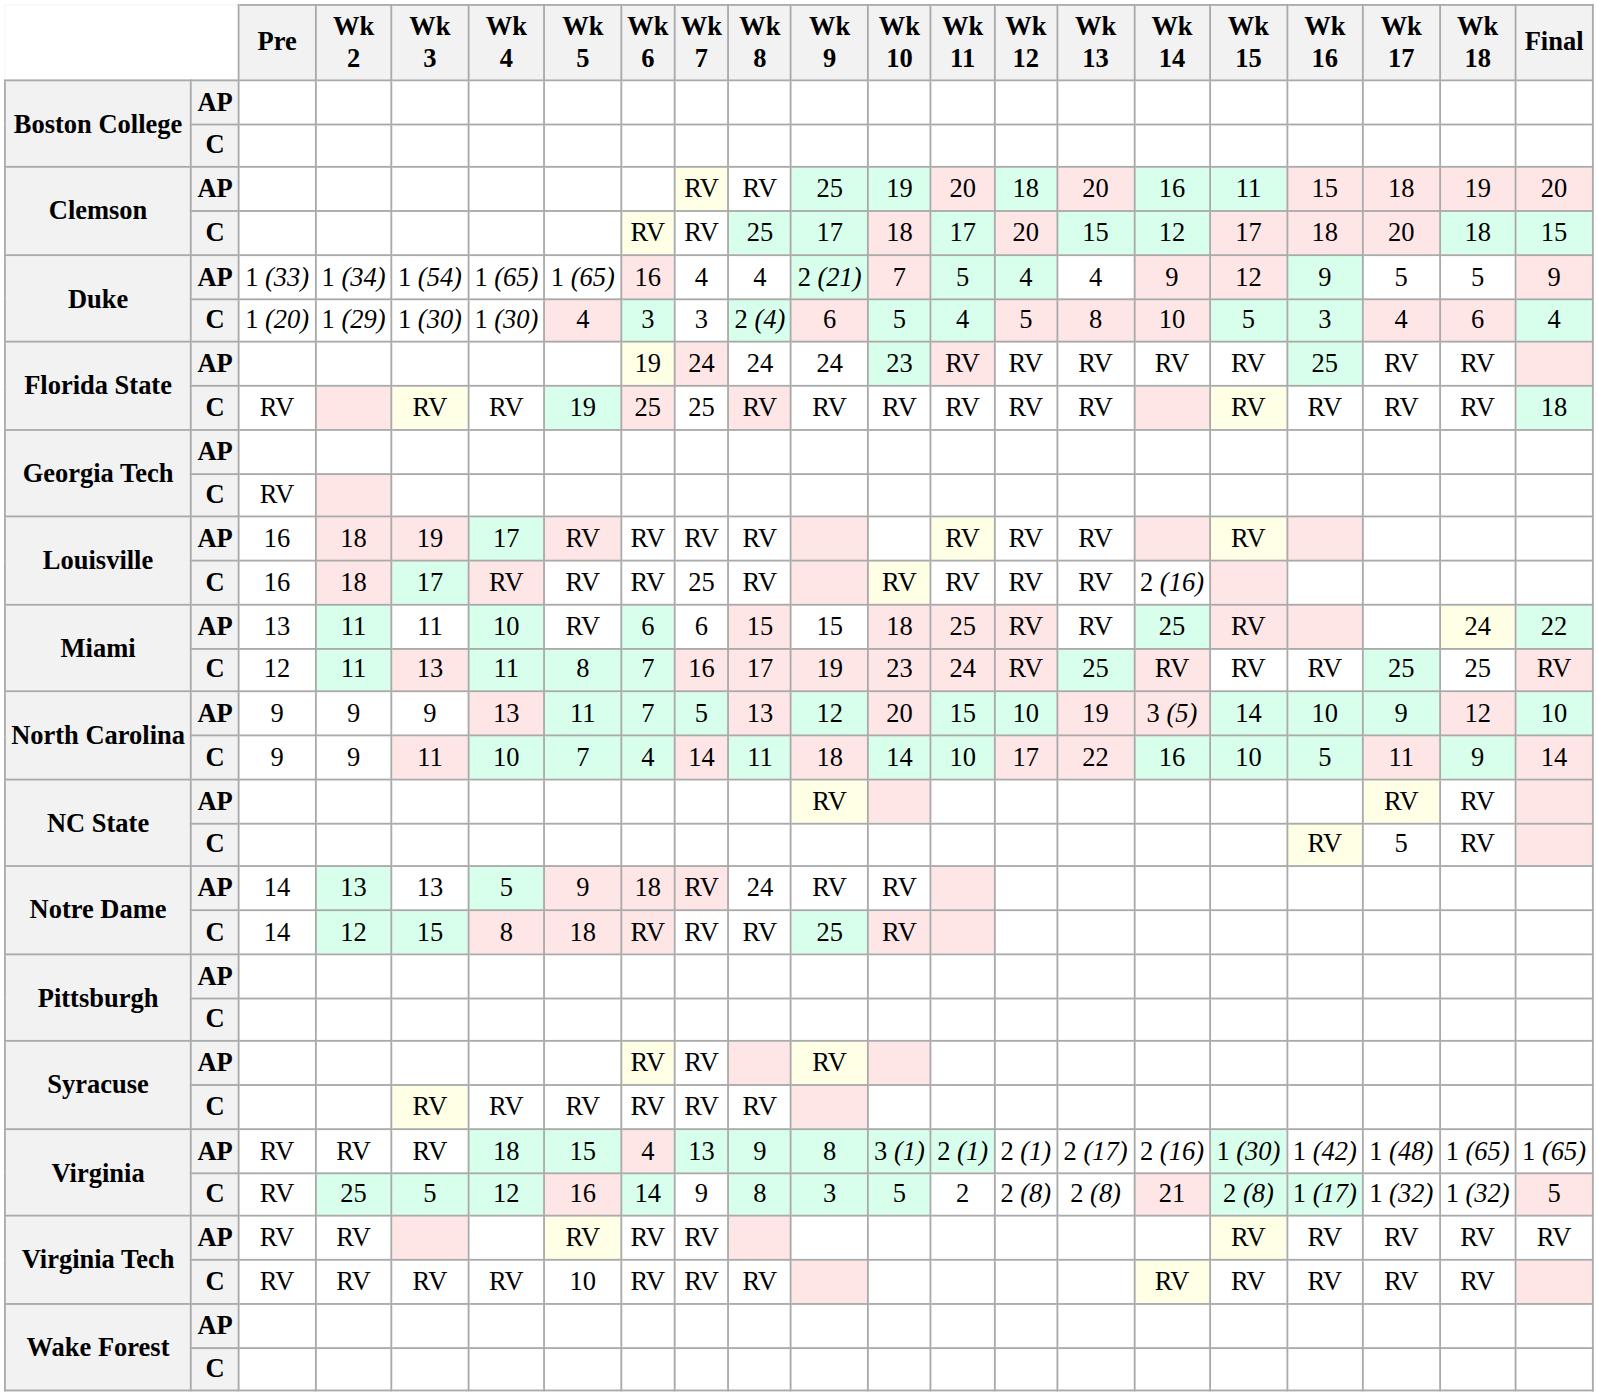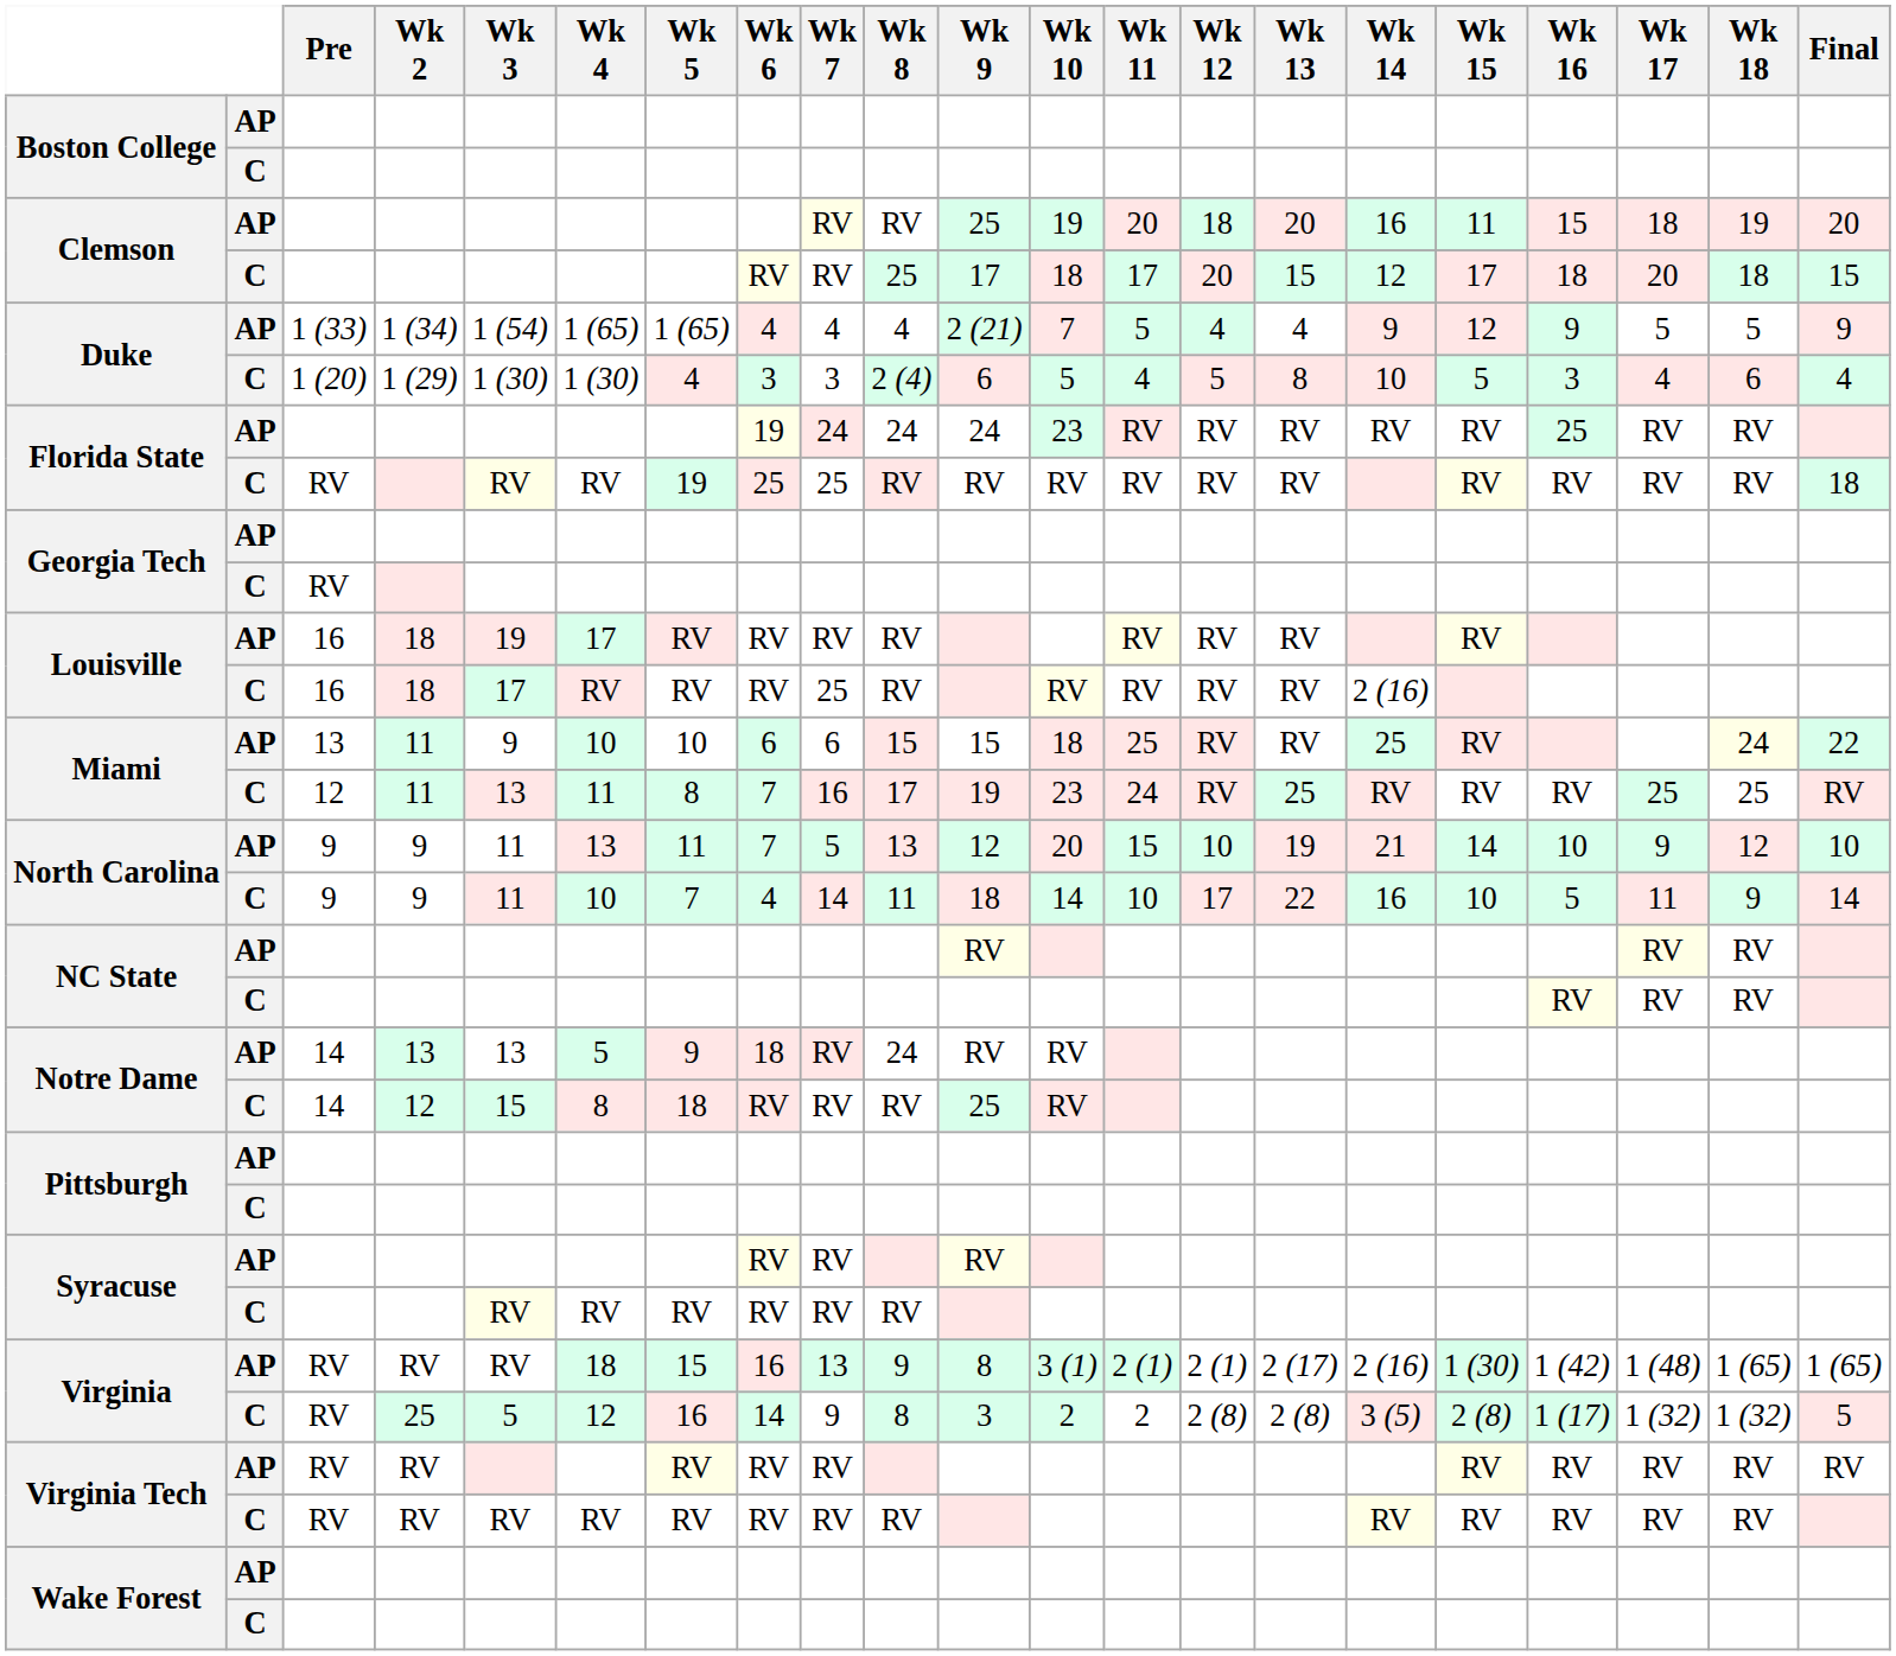Duke / AP | Wk 6: 16 -> 4
Miami / AP | Wk 3: 11 -> 9
Miami / AP | Wk 5: RV -> 10
North Carolina / AP | Wk 3: 9 -> 11
North Carolina / AP | Wk 14: 3 (5) -> 21
NC State / C | Wk 17: 5 -> RV
Virginia / AP | Wk 6: 4 -> 16
Virginia / C | Wk 10: 5 -> 2
Virginia / C | Wk 14: 21 -> 3 (5)
Virginia Tech / C | Wk 5: 10 -> RV
